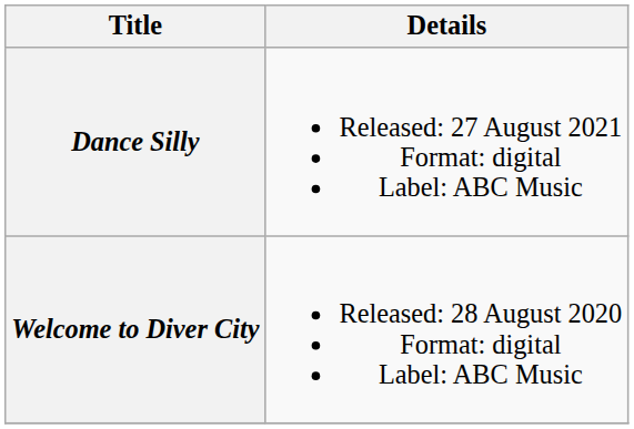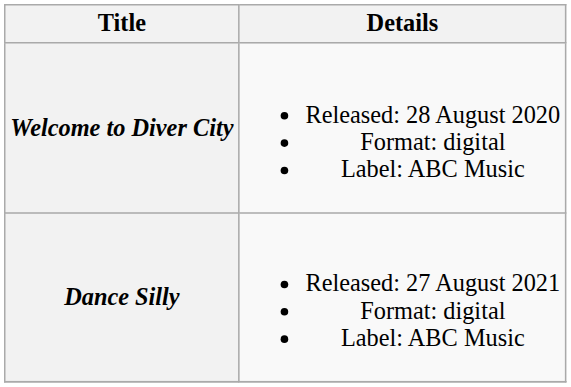rows swapped: Welcome to Diver City <-> Dance Silly
